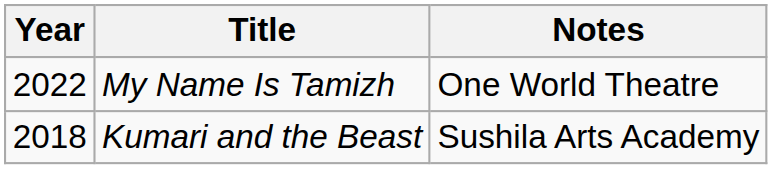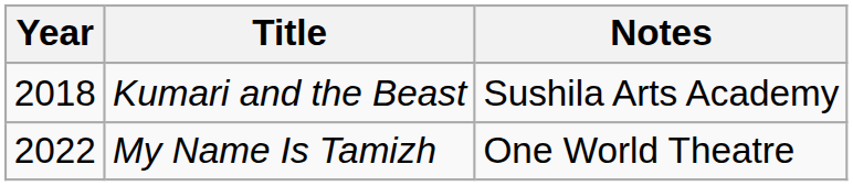rows swapped: Kumari and the Beast <-> My Name Is Tamizh
